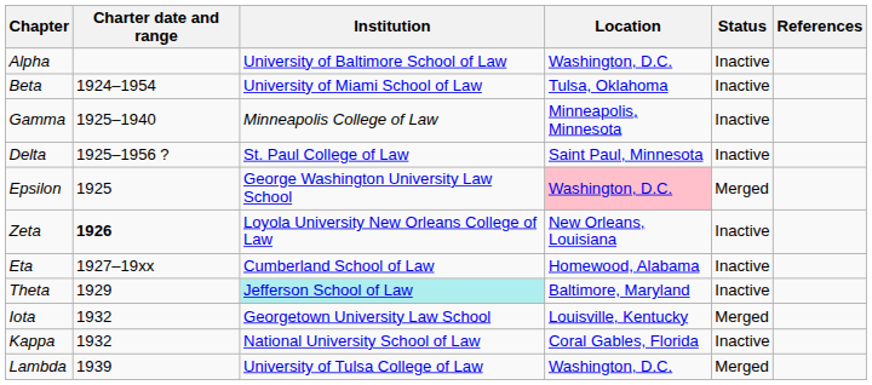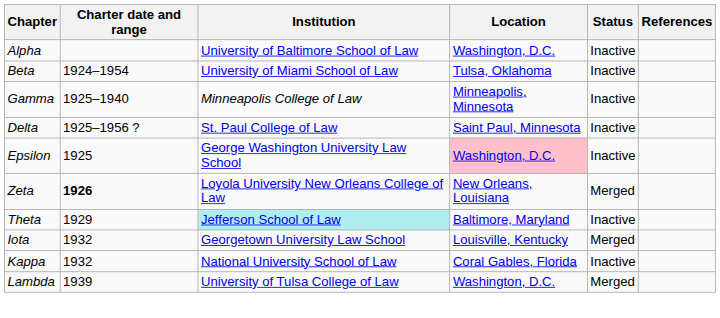Epsilon | Status: Merged -> Inactive
Zeta | Status: Inactive -> Merged
- row: Eta | 1927–19xx | Cumberland School of Law | Homewood, Alabama | Inactive
